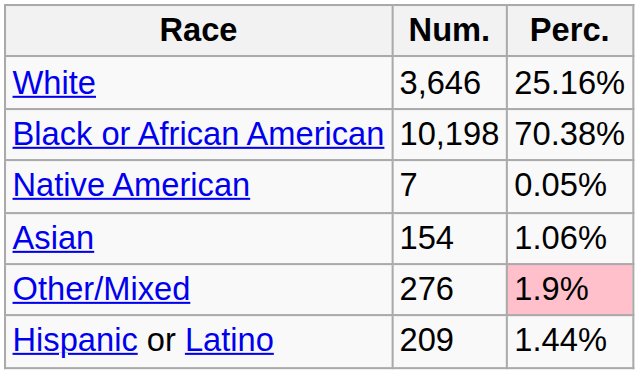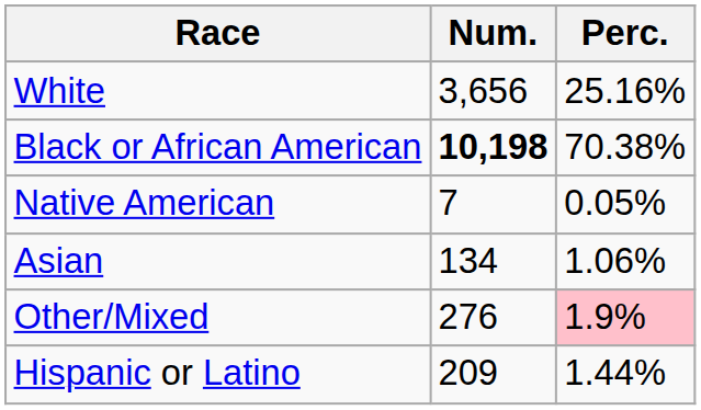White | Num.: 3,646 -> 3,656
Black or African American | Num.: normal -> bold
Asian | Num.: 154 -> 134
